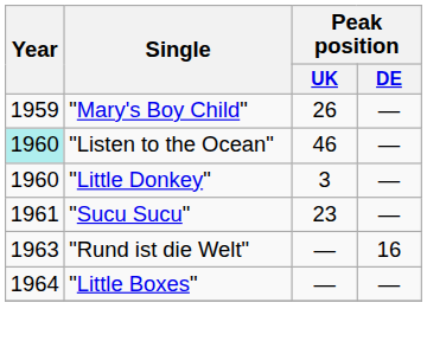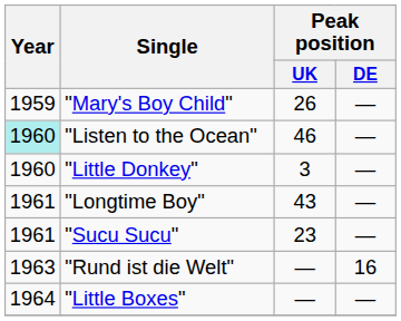+ row: 1961 | "Longtime Boy" | 43 | —
